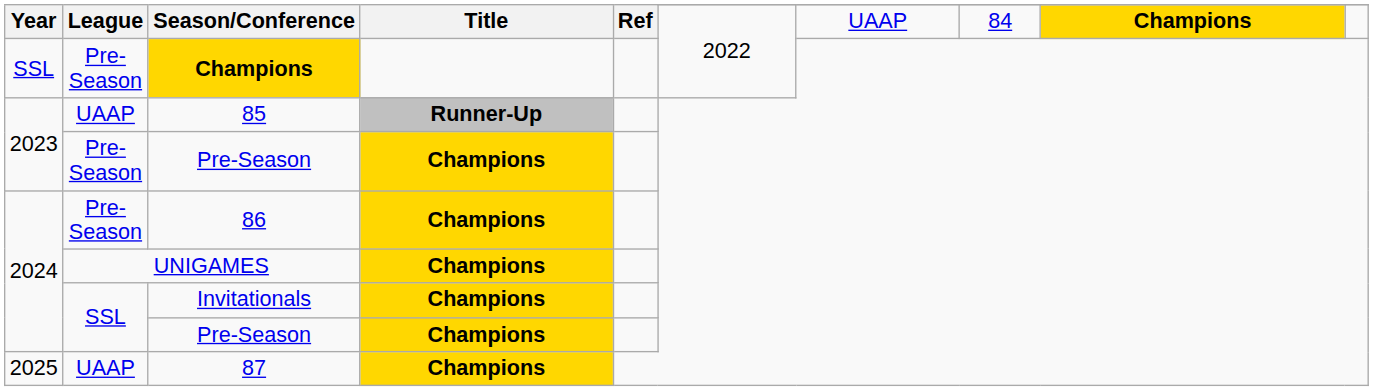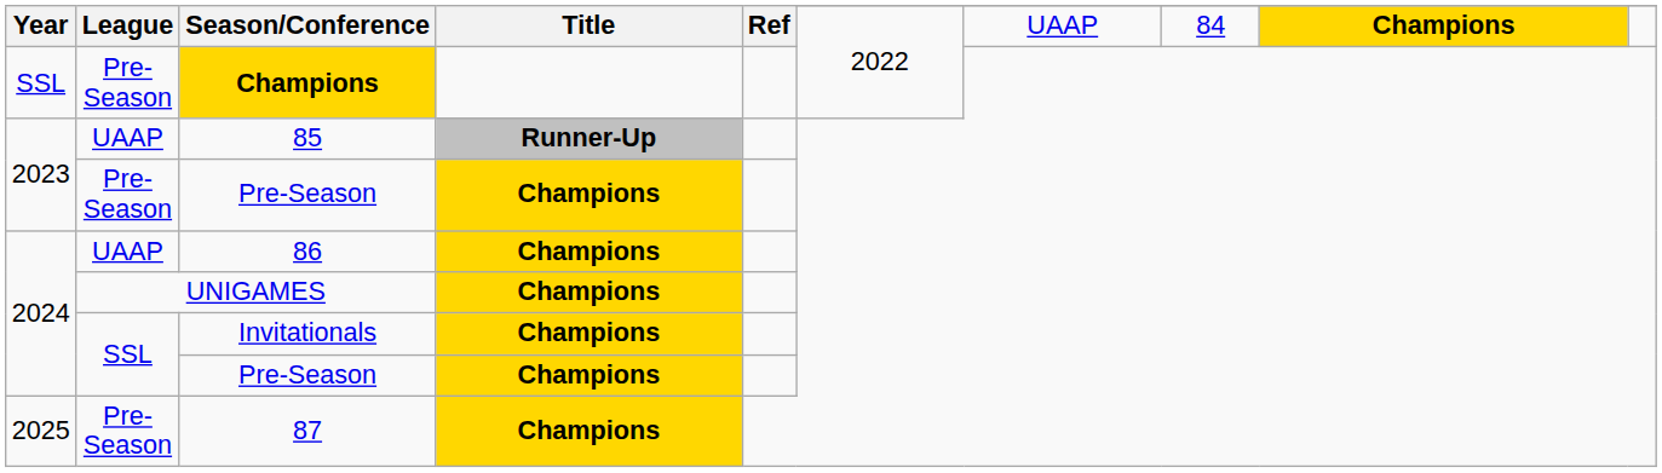86 | League: Pre-Season -> UAAP
87 | League: UAAP -> Pre-Season
